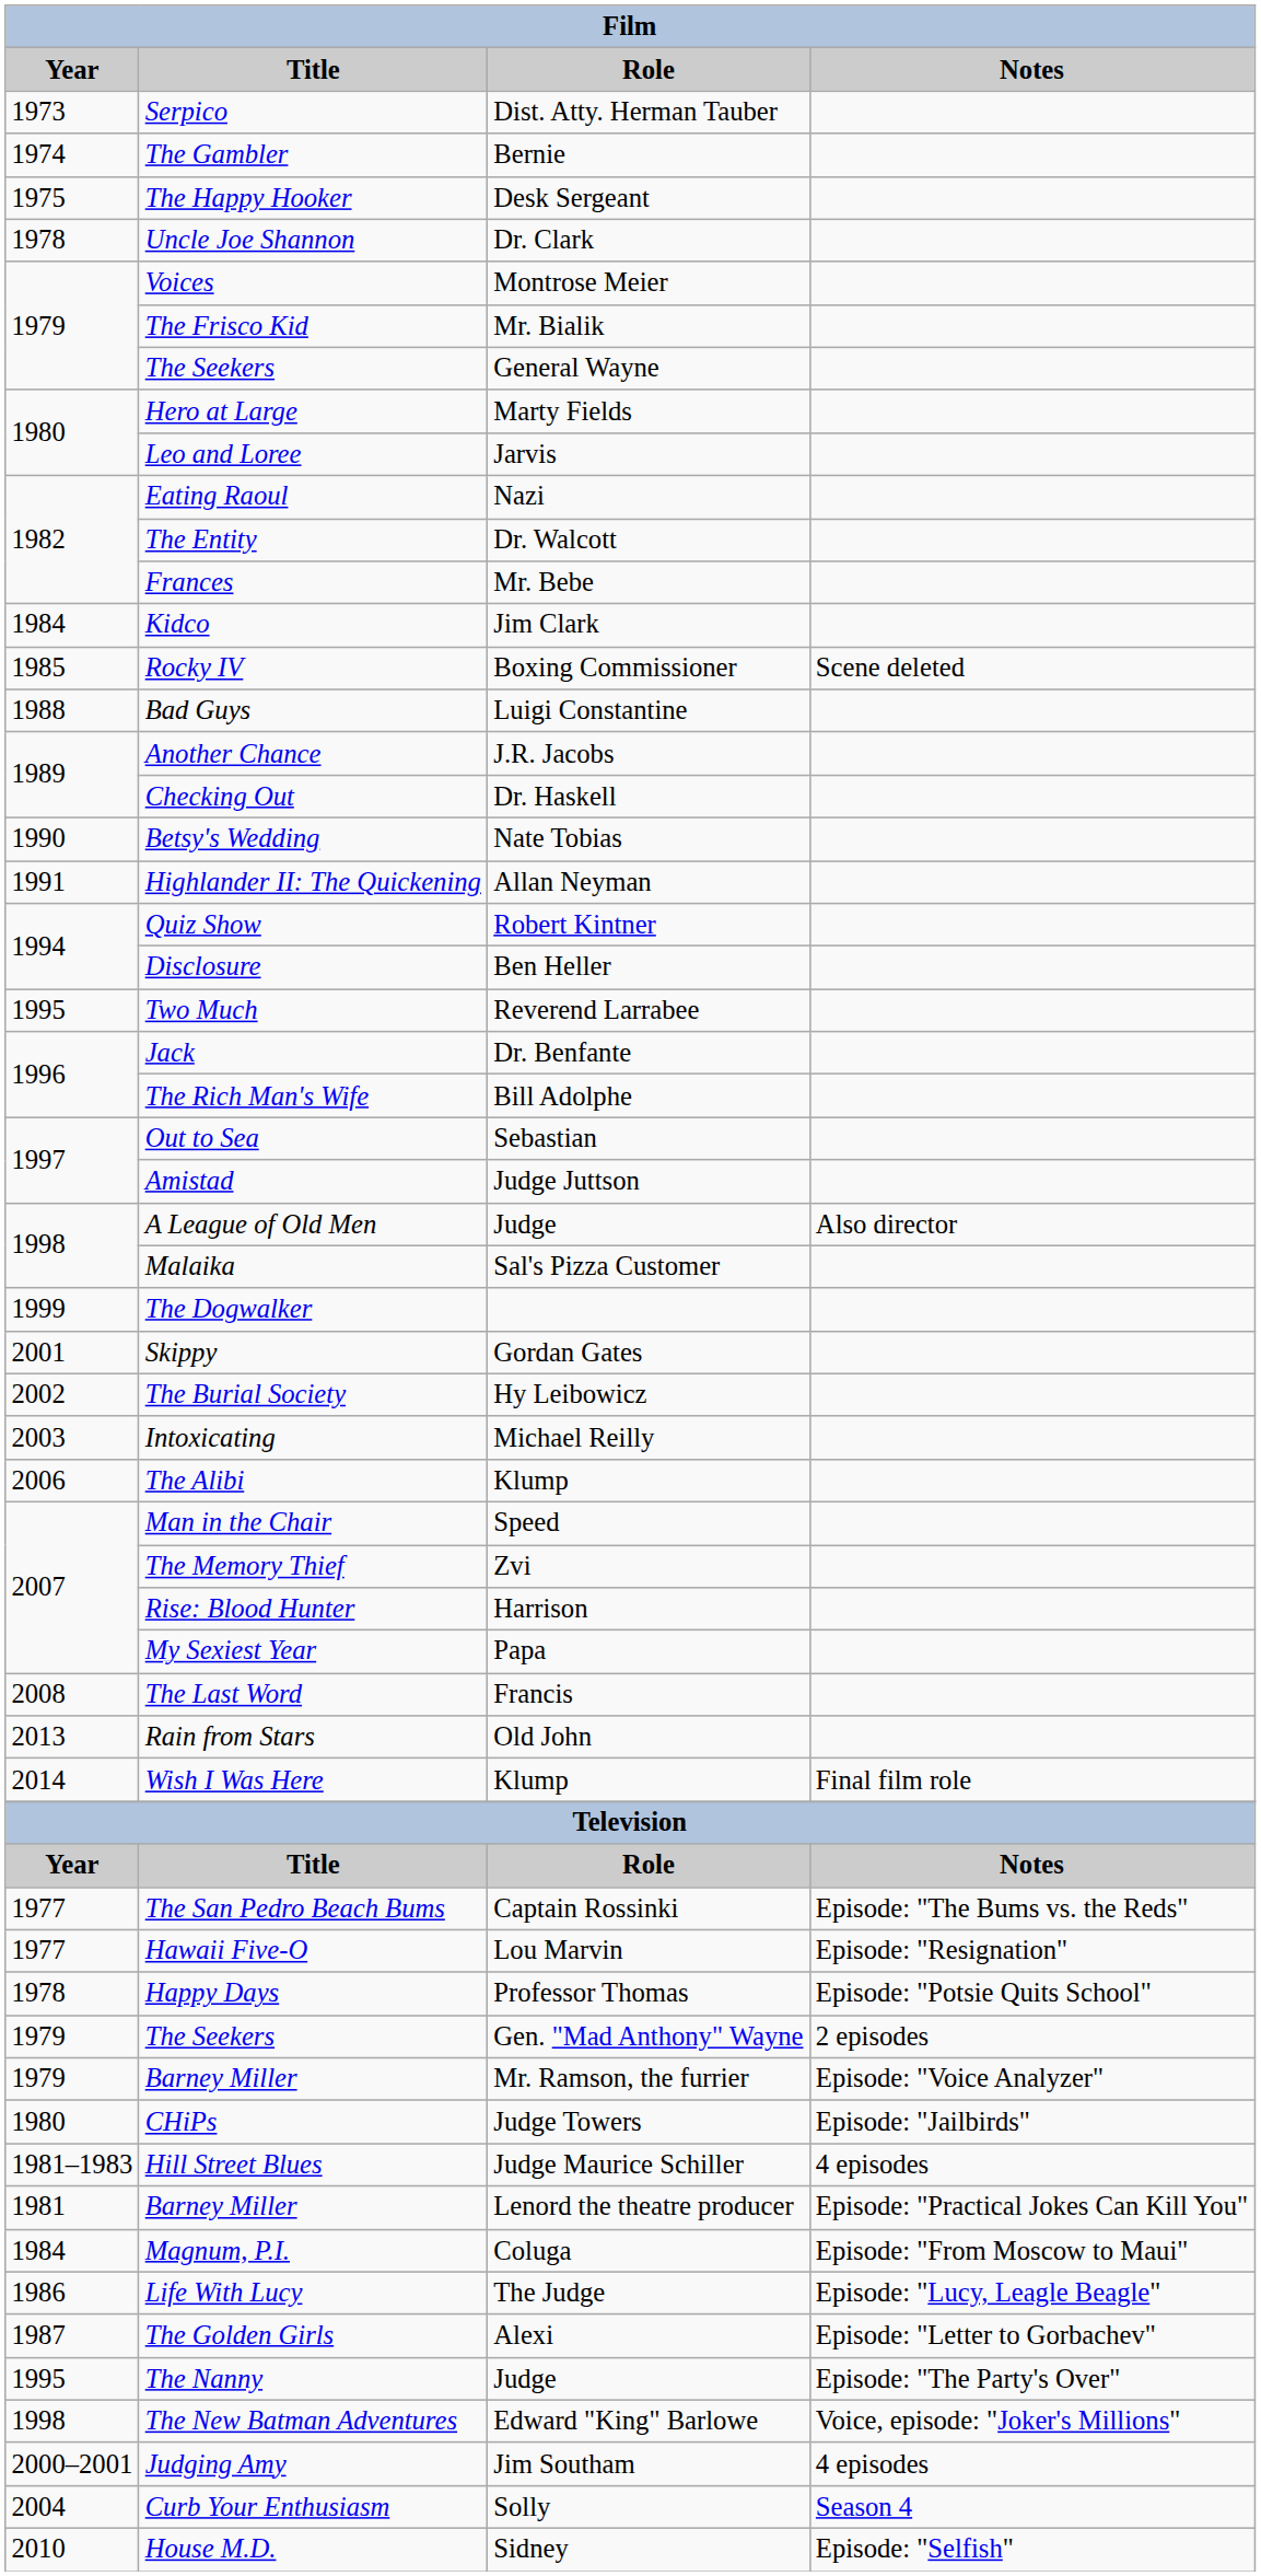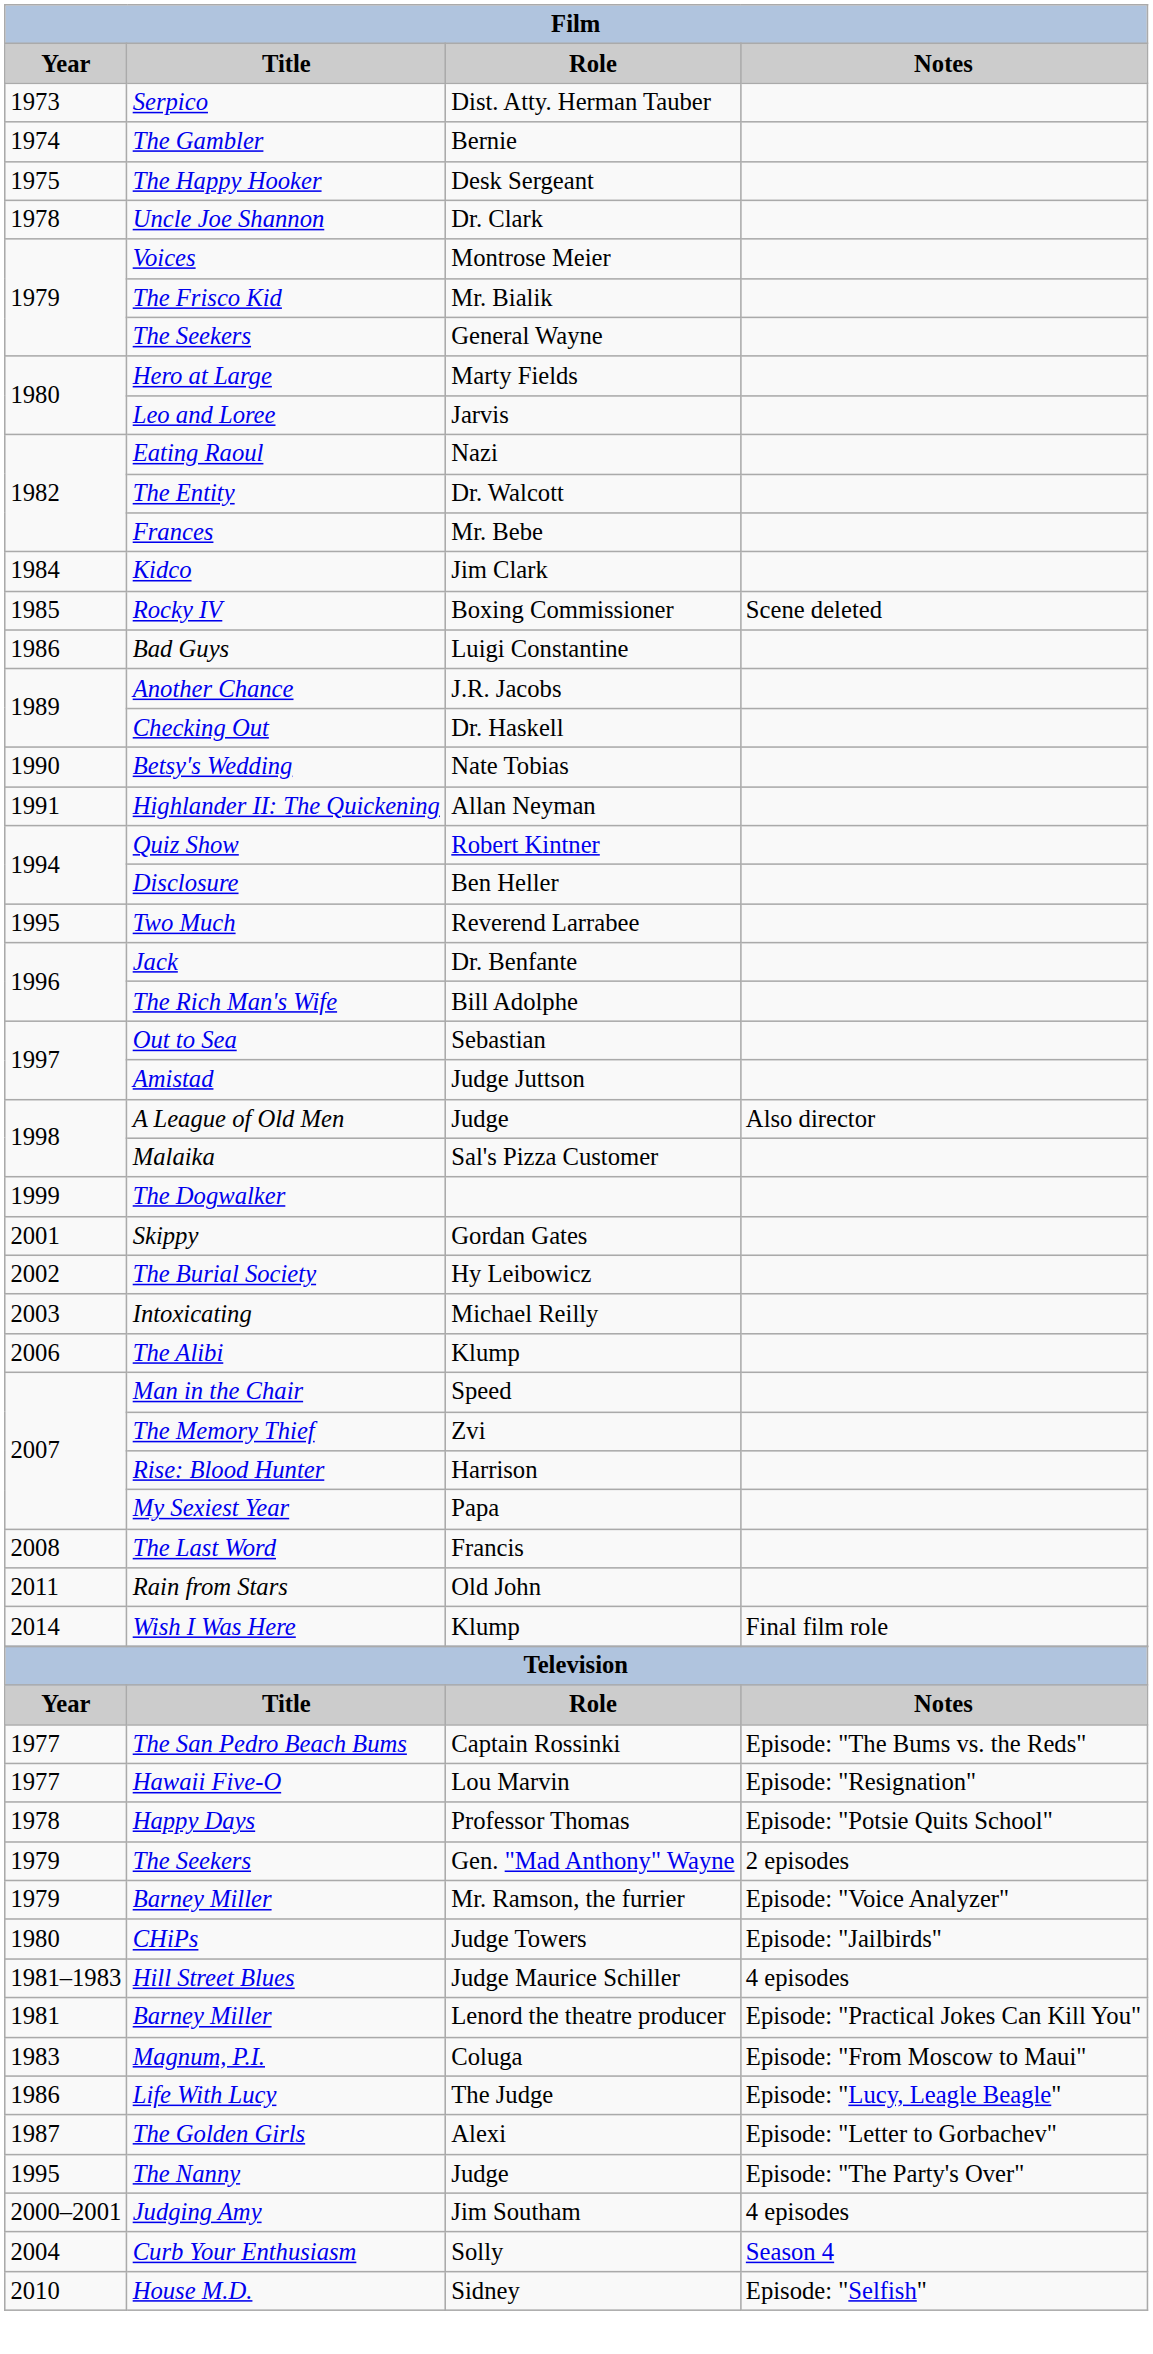Bad Guys | Year: 1988 -> 1986
Rain from Stars | Year: 2013 -> 2011
Magnum, P.I. | Year: 1984 -> 1983
- row: 1998 | The New Batman Adventures | Edward "King" Barlowe | Voice, episode: "Joker's Millions"
